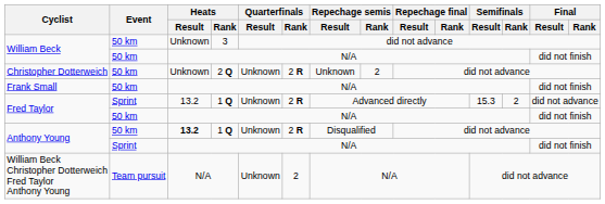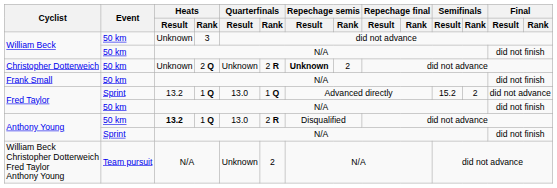Christopher Dotterweich | Repechage semis / Result: normal -> bold
Fred Taylor / 1 Q | Quarterfinals / Result: Unknown -> 13.0
Fred Taylor / 1 Q | Quarterfinals / Rank: 2 R -> 1 Q
Fred Taylor / 1 Q | Semifinals / Result: 15.3 -> 15.2
Anthony Young / 1 Q | Quarterfinals / Result: Unknown -> 13.0
